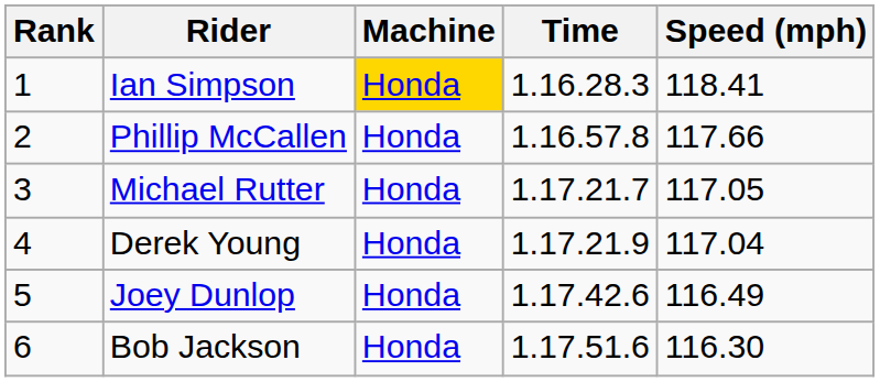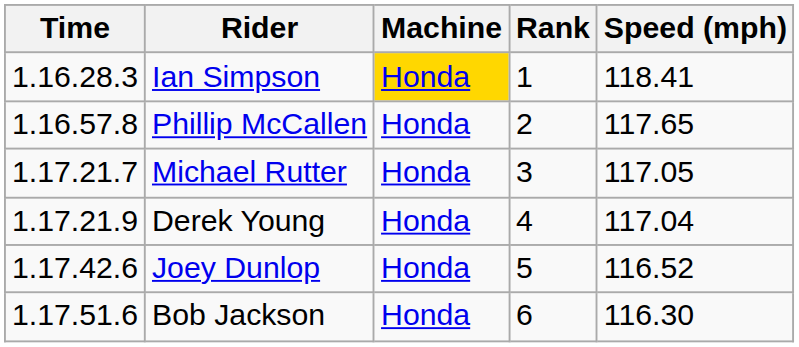columns swapped: Rank <-> Time
Phillip McCallen | Speed (mph): 117.66 -> 117.65
Joey Dunlop | Speed (mph): 116.49 -> 116.52
